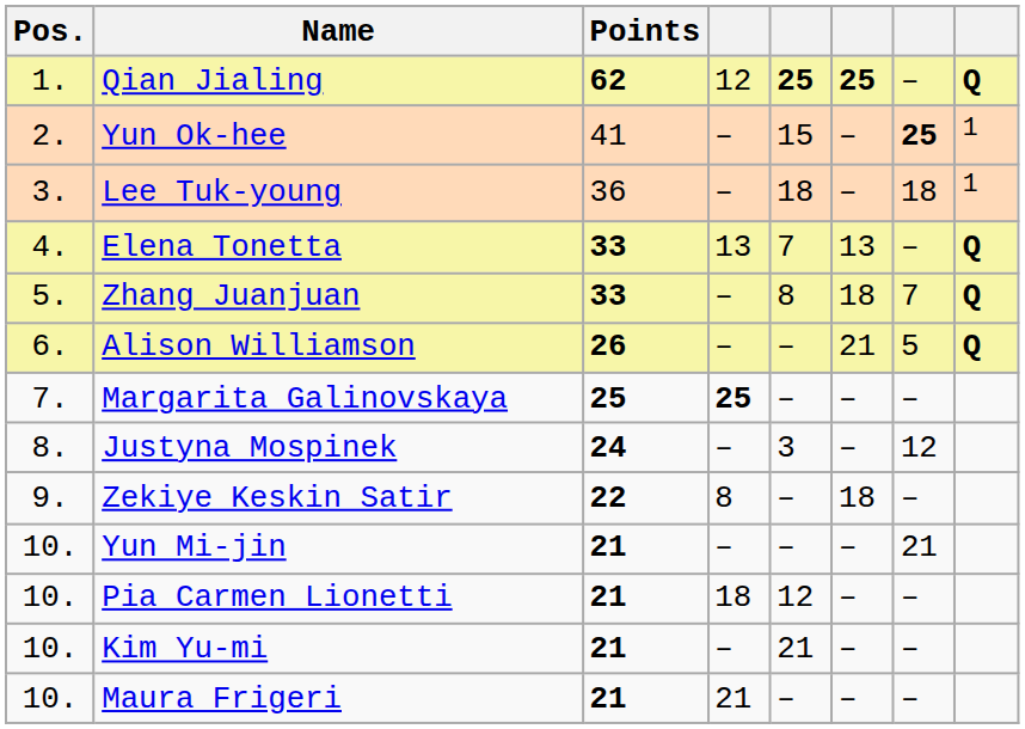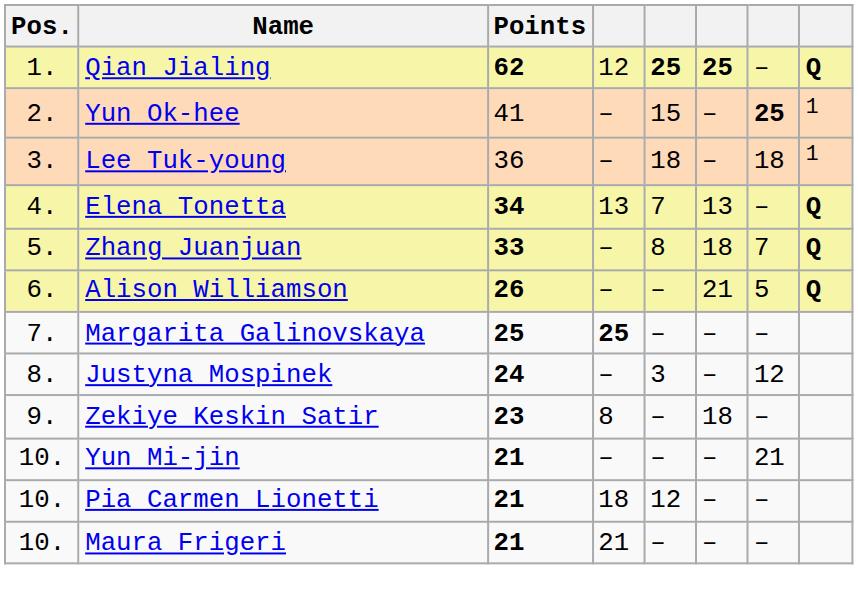Elena Tonetta | Points: 33 -> 34
Zekiye Keskin Satir | Points: 22 -> 23
- row: 10. | Kim Yu-mi | 21 | – | 21 | – | –
